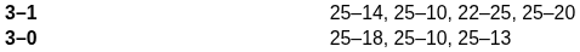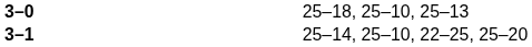rows swapped: 3–0 <-> 3–1
